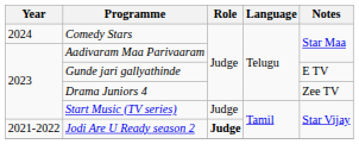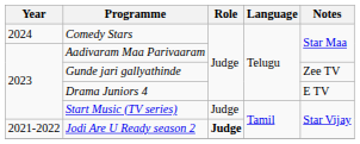Gunde jari gallyathinde | Notes: E TV -> Zee TV
Drama Juniors 4 | Notes: Zee TV -> E TV
